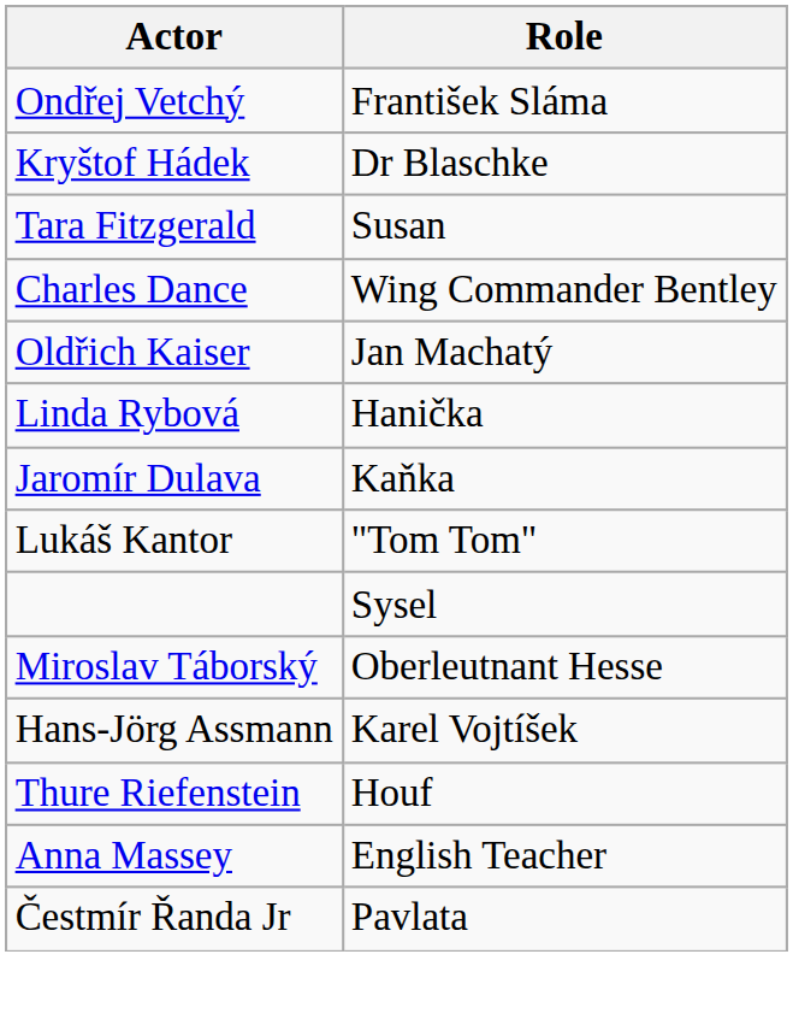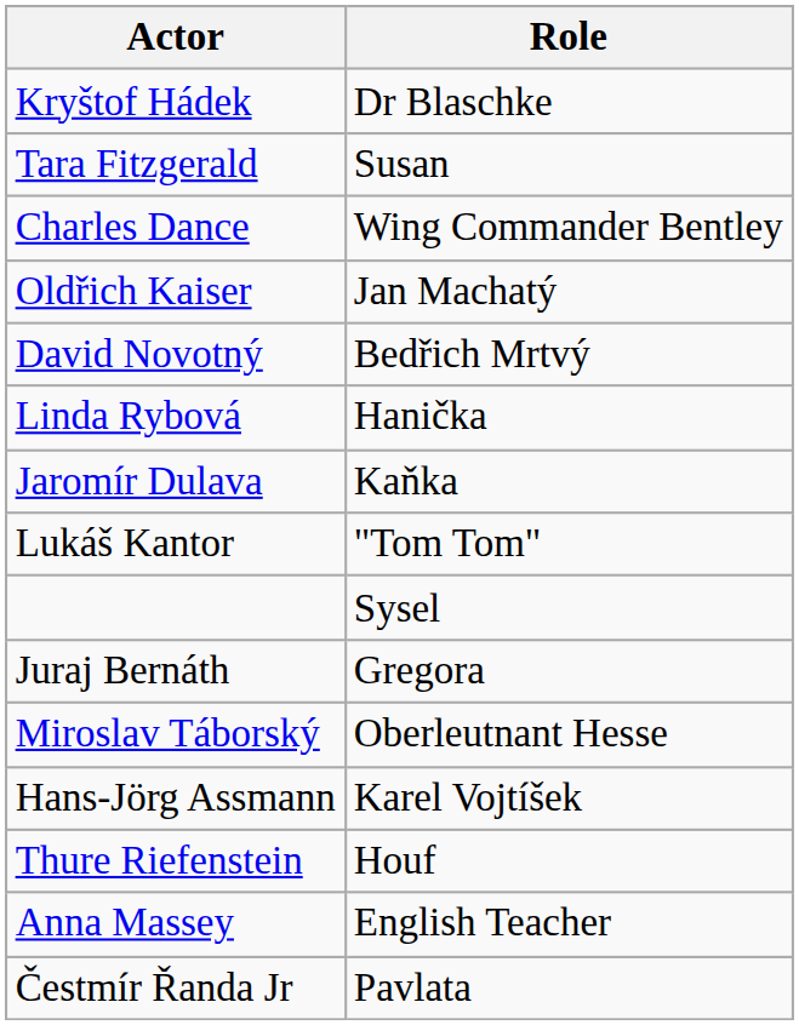- row: Ondřej Vetchý | František Sláma
+ row: David Novotný | Bedřich Mrtvý
+ row: Juraj Bernáth | Gregora
